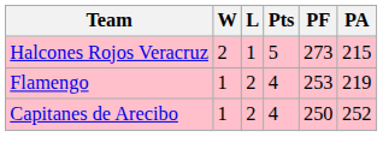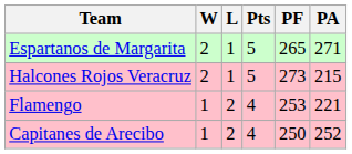+ row: Espartanos de Margarita | 2 | 1 | 5 | 265 | 271
Flamengo | PA: 219 -> 221
